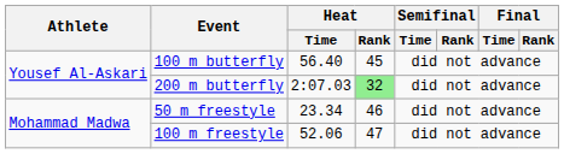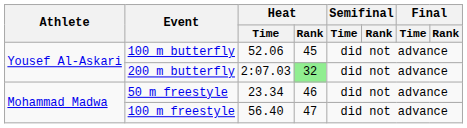100 m butterfly | Heat / Time: 56.40 -> 52.06
100 m freestyle | Heat / Time: 52.06 -> 56.40
